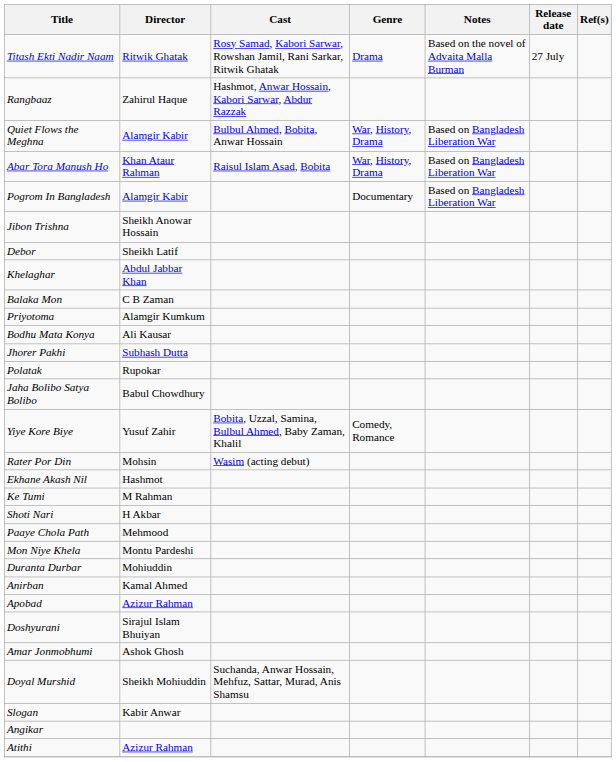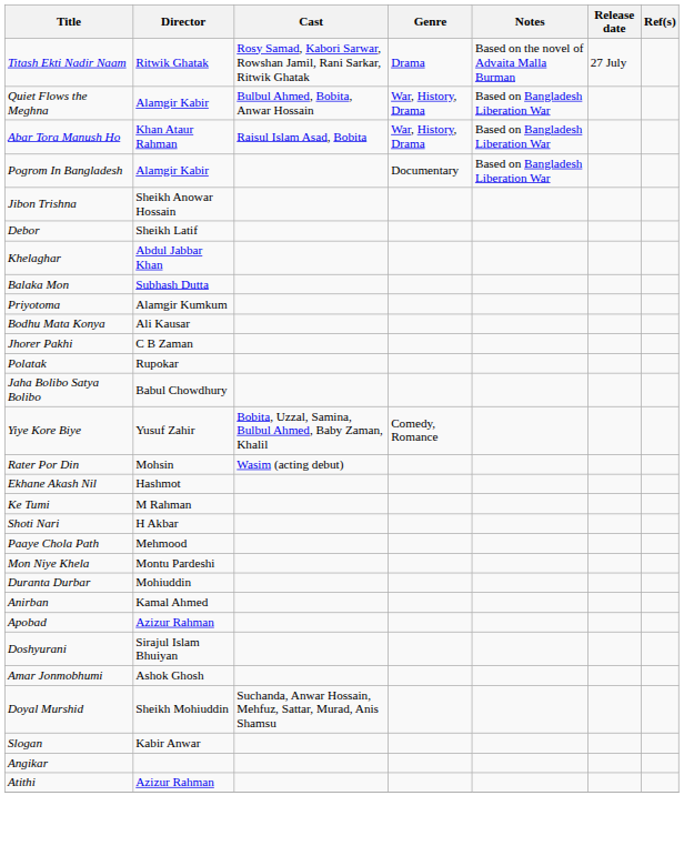- row: Rangbaaz | Zahirul Haque | Hashmot, Anwar Hossain, Kabori Sarwar, Abdur Razzak
Balaka Mon | Director: C B Zaman -> Subhash Dutta
Jhorer Pakhi | Director: Subhash Dutta -> C B Zaman
